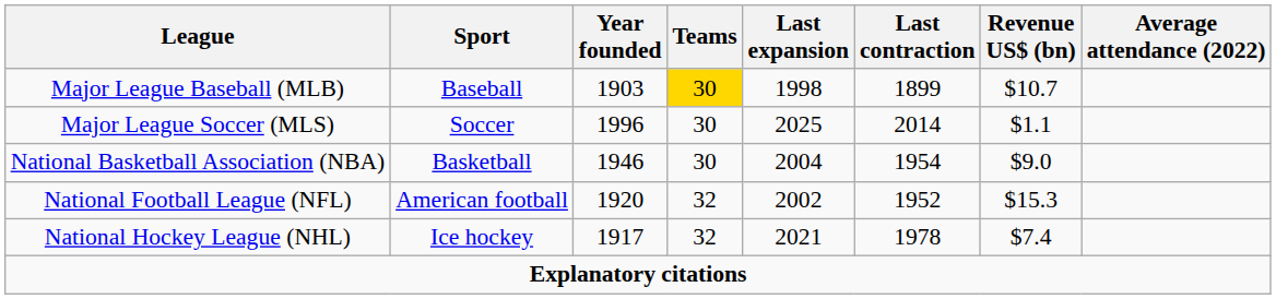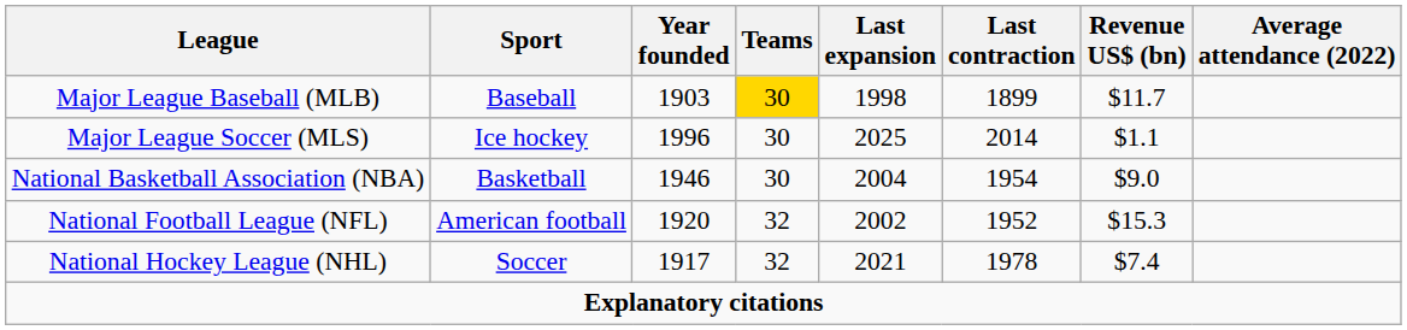Major League Baseball (MLB) | Revenue US$ (bn): $10.7 -> $11.7
Major League Soccer (MLS) | Sport: Soccer -> Ice hockey
National Hockey League (NHL) | Sport: Ice hockey -> Soccer
